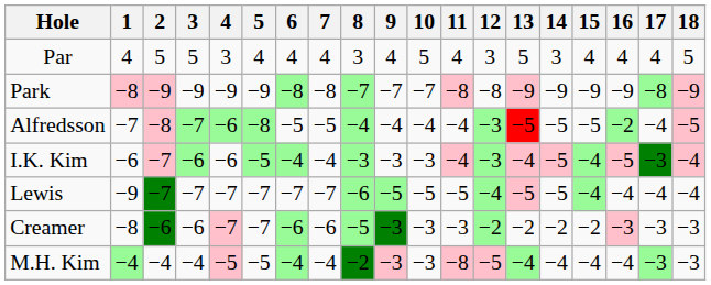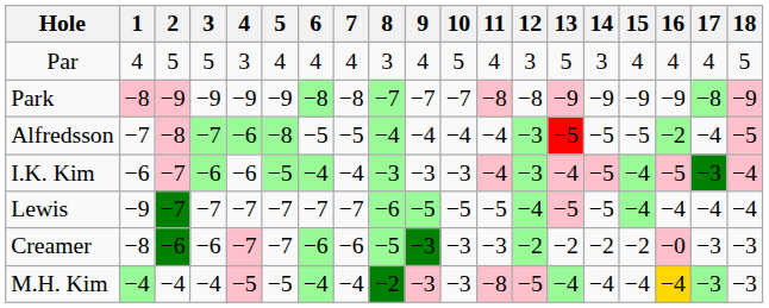Creamer | 16: −3 -> −0
M.H. Kim | 16: no background -> gold background
